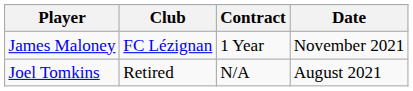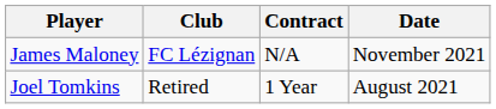James Maloney | Contract: 1 Year -> N/A
Joel Tomkins | Contract: N/A -> 1 Year
